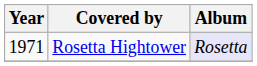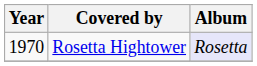Rosetta Hightower | Year: 1971 -> 1970
